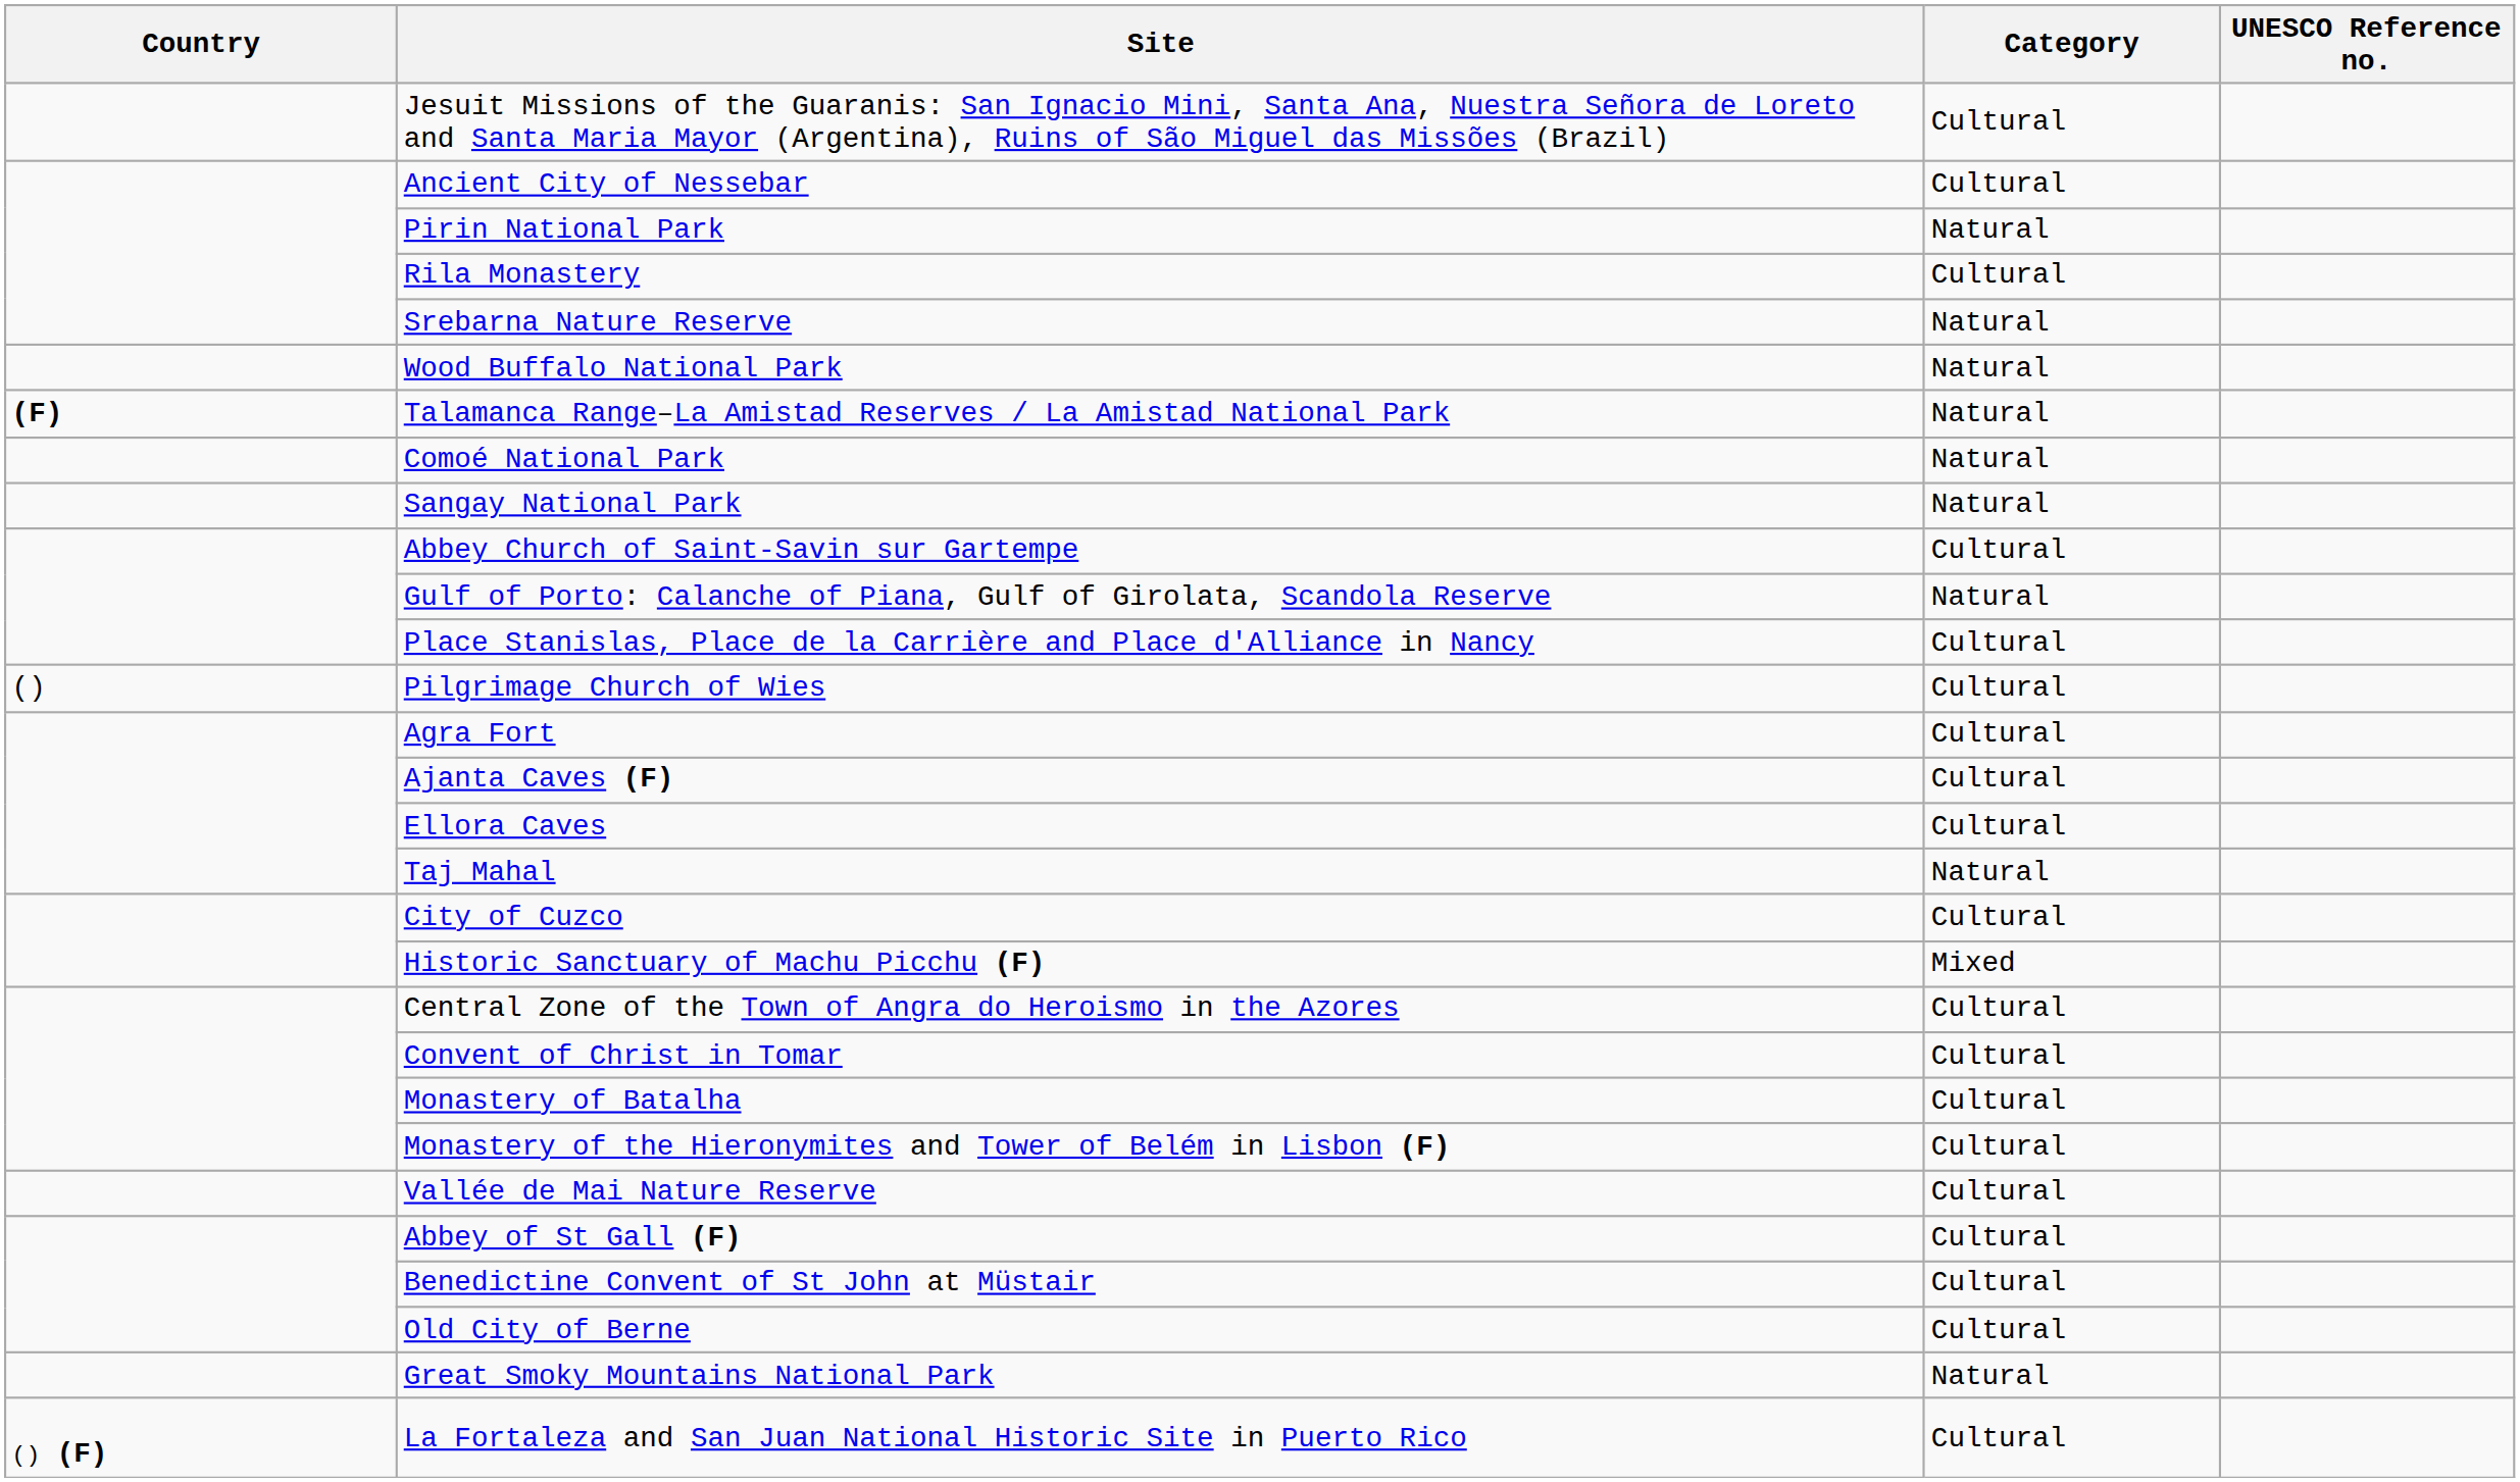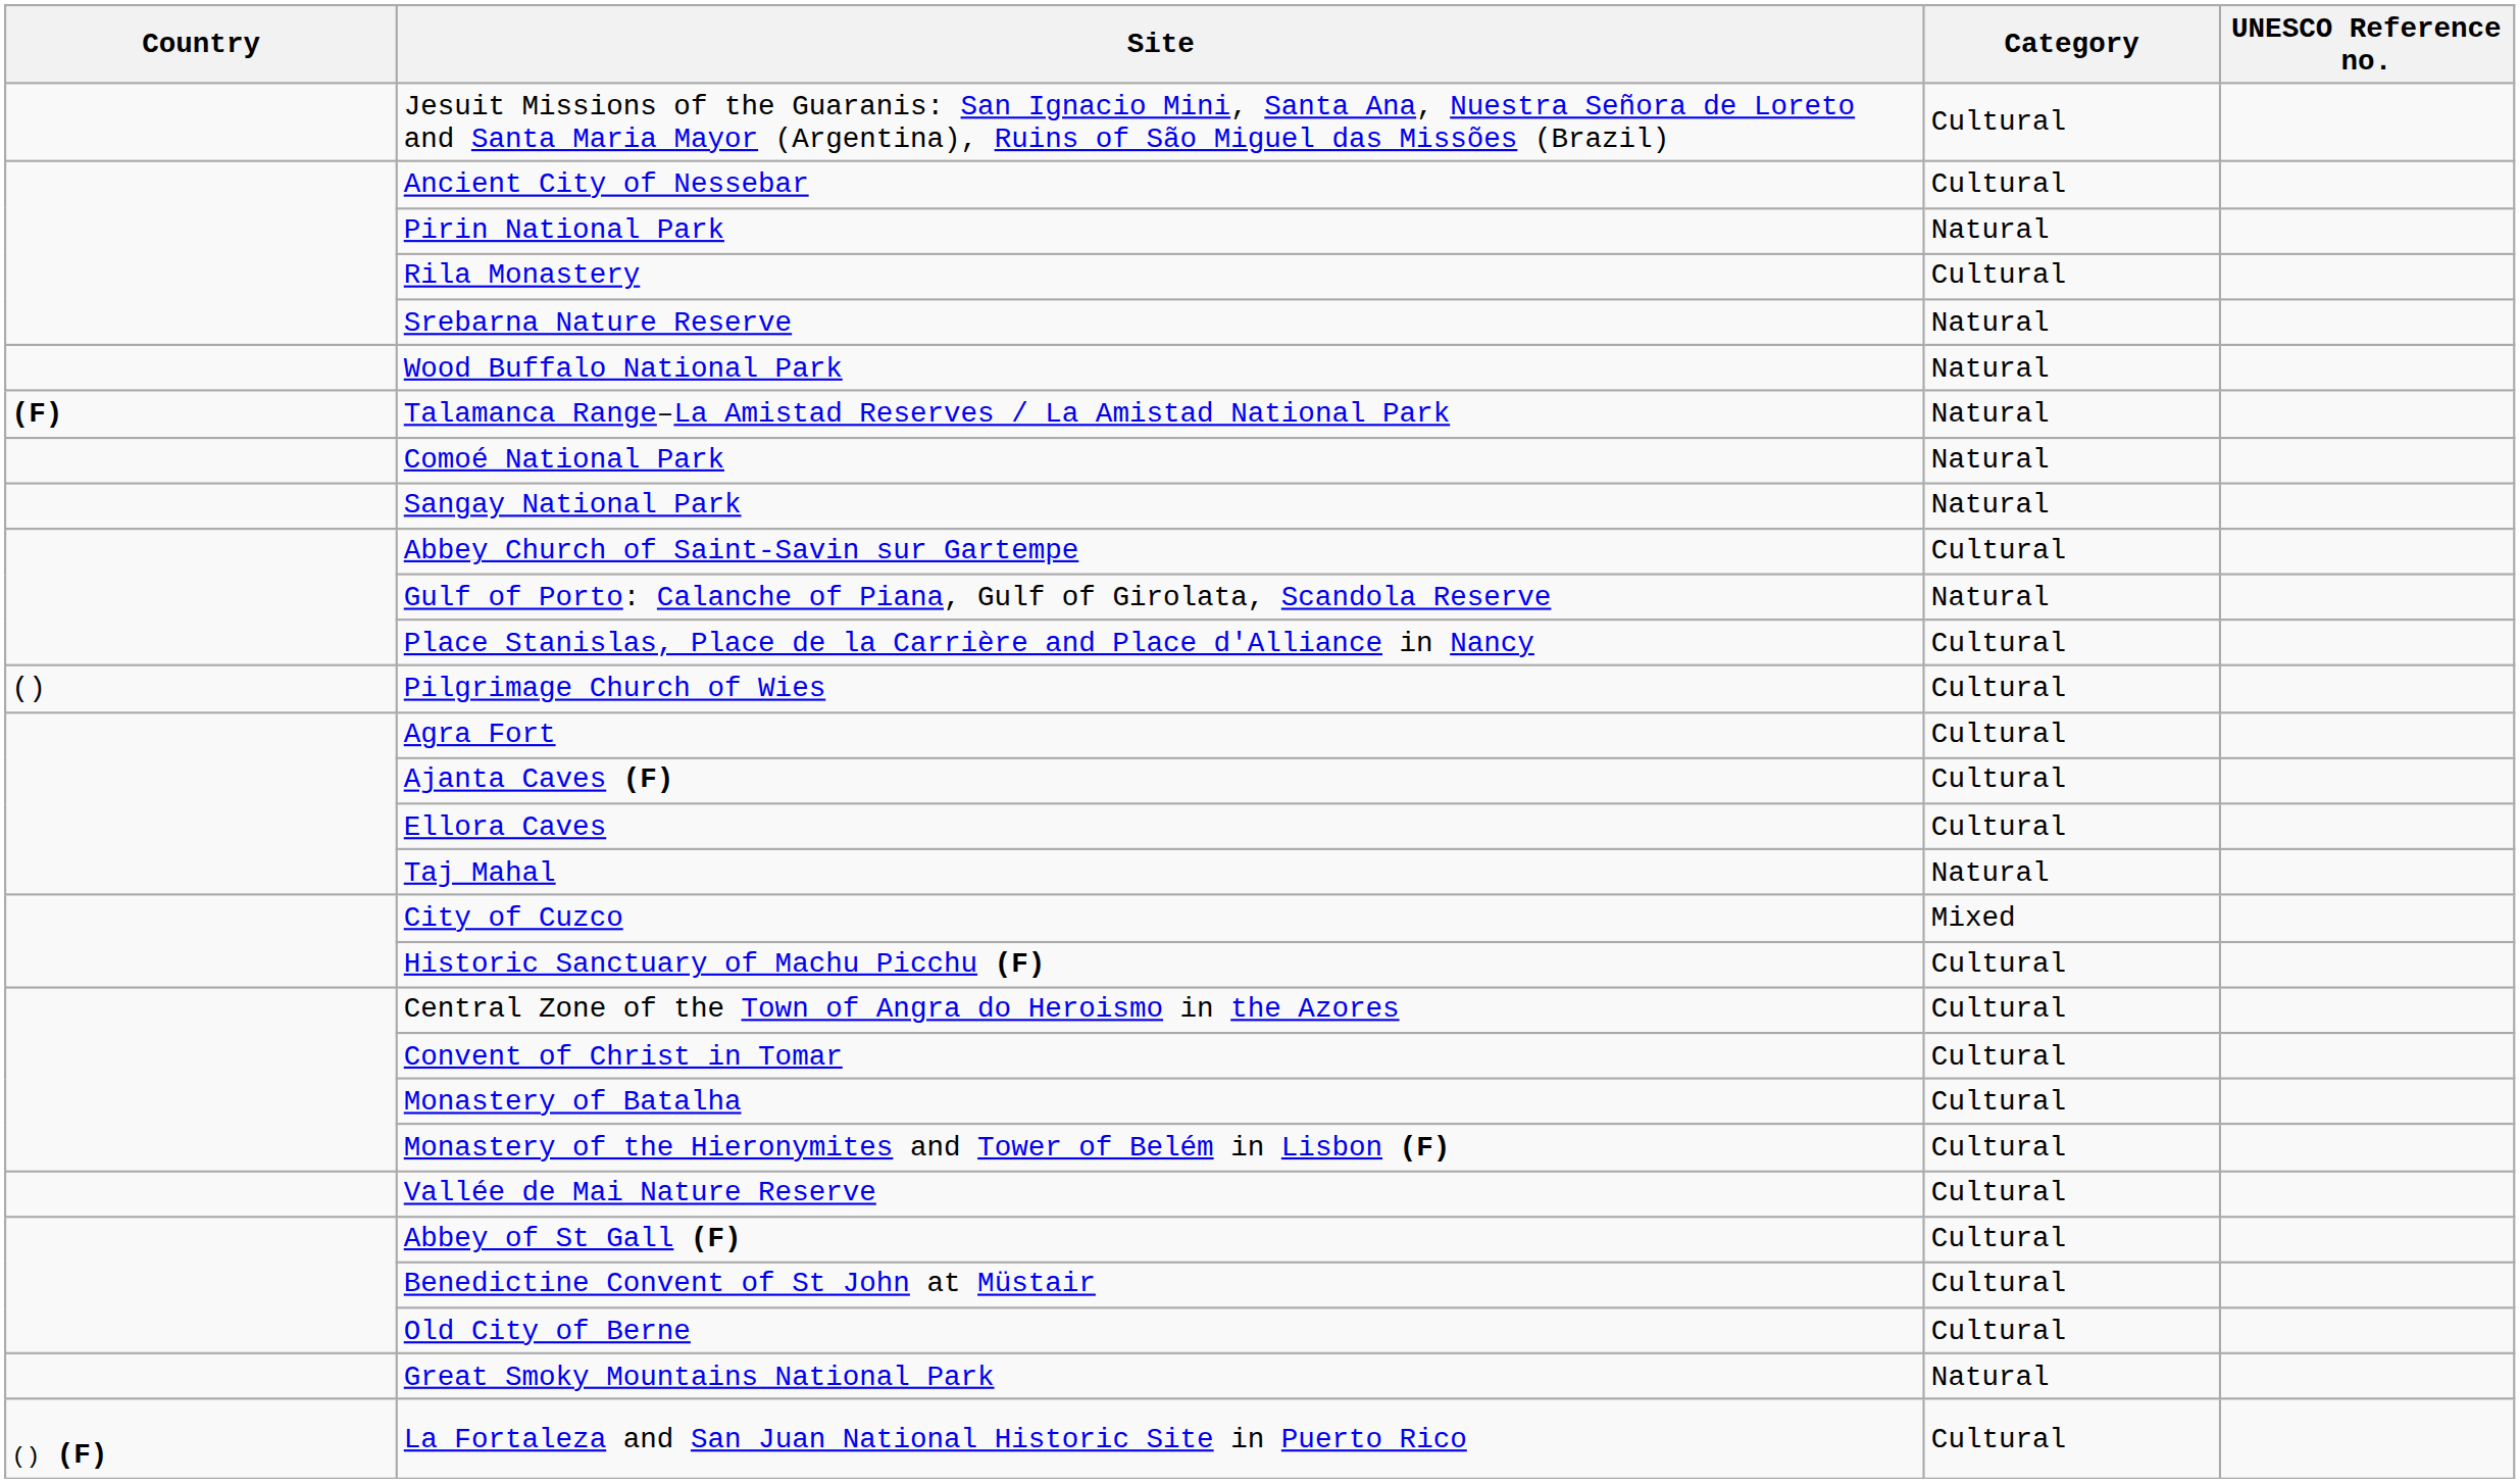City of Cuzco | Category: Cultural -> Mixed
Historic Sanctuary of Machu Picchu (F) | Category: Mixed -> Cultural
